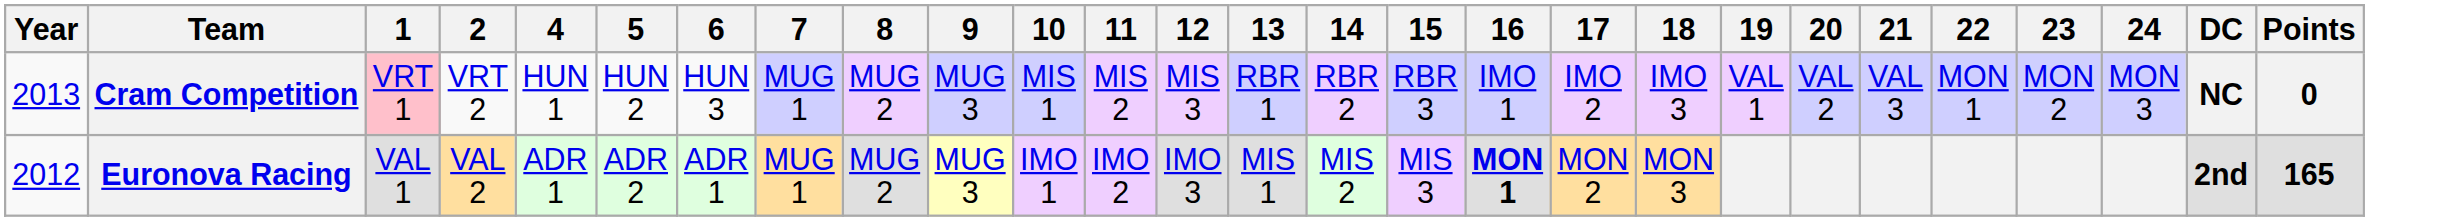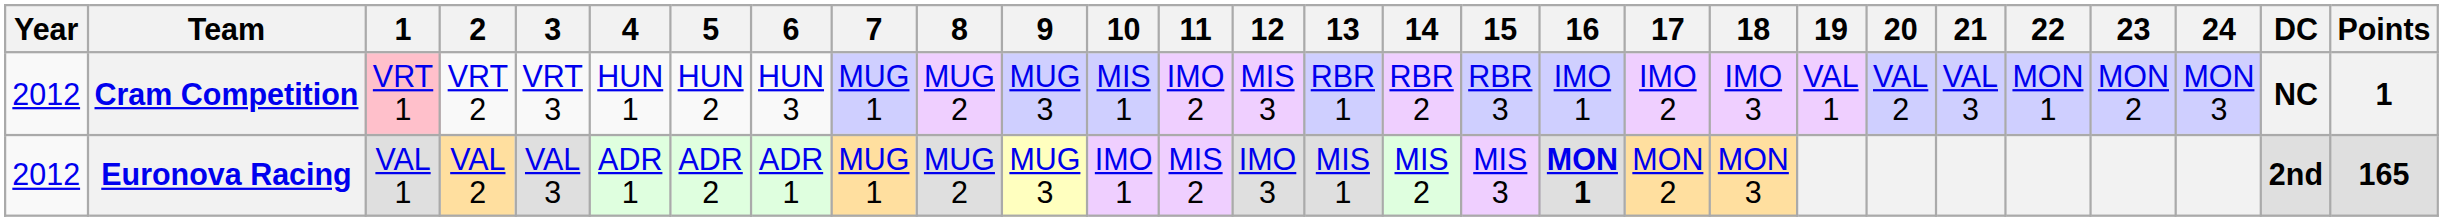+ column: 3 | VRT 3 | VAL 3
Cram Competition | Year: 2013 -> 2012
Cram Competition | 11: MIS 2 -> IMO 2
Cram Competition | Points: 0 -> 1
Euronova Racing | 11: IMO 2 -> MIS 2
